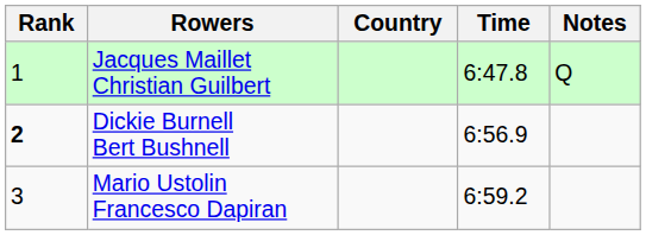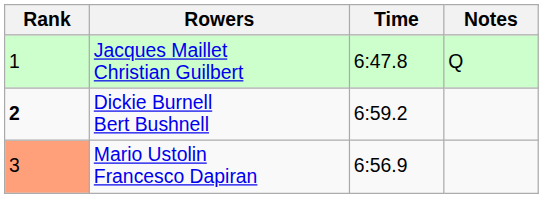- column: Country
Dickie Burnell Bert Bushnell | Time: 6:56.9 -> 6:59.2
Mario Ustolin Francesco Dapiran | Rank: no background -> lightsalmon background
Mario Ustolin Francesco Dapiran | Time: 6:59.2 -> 6:56.9
